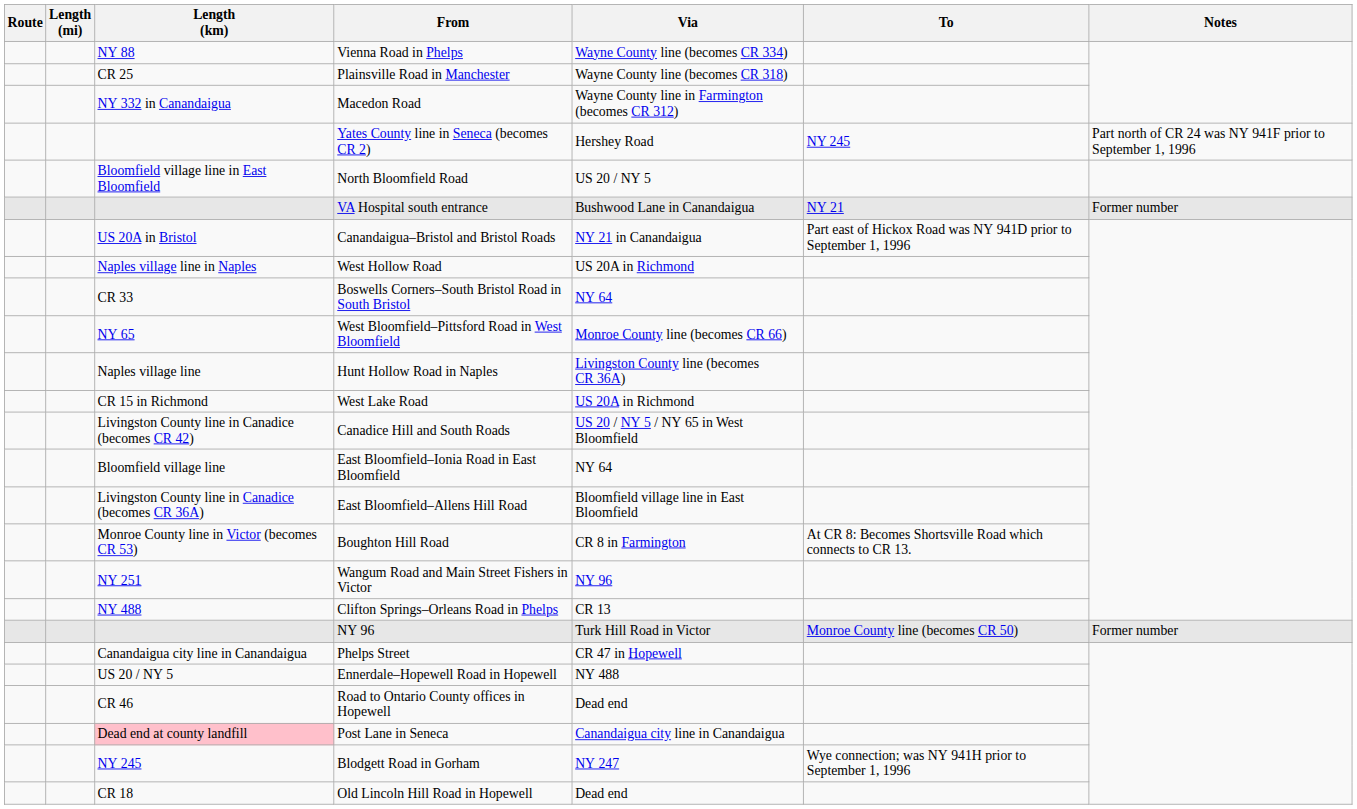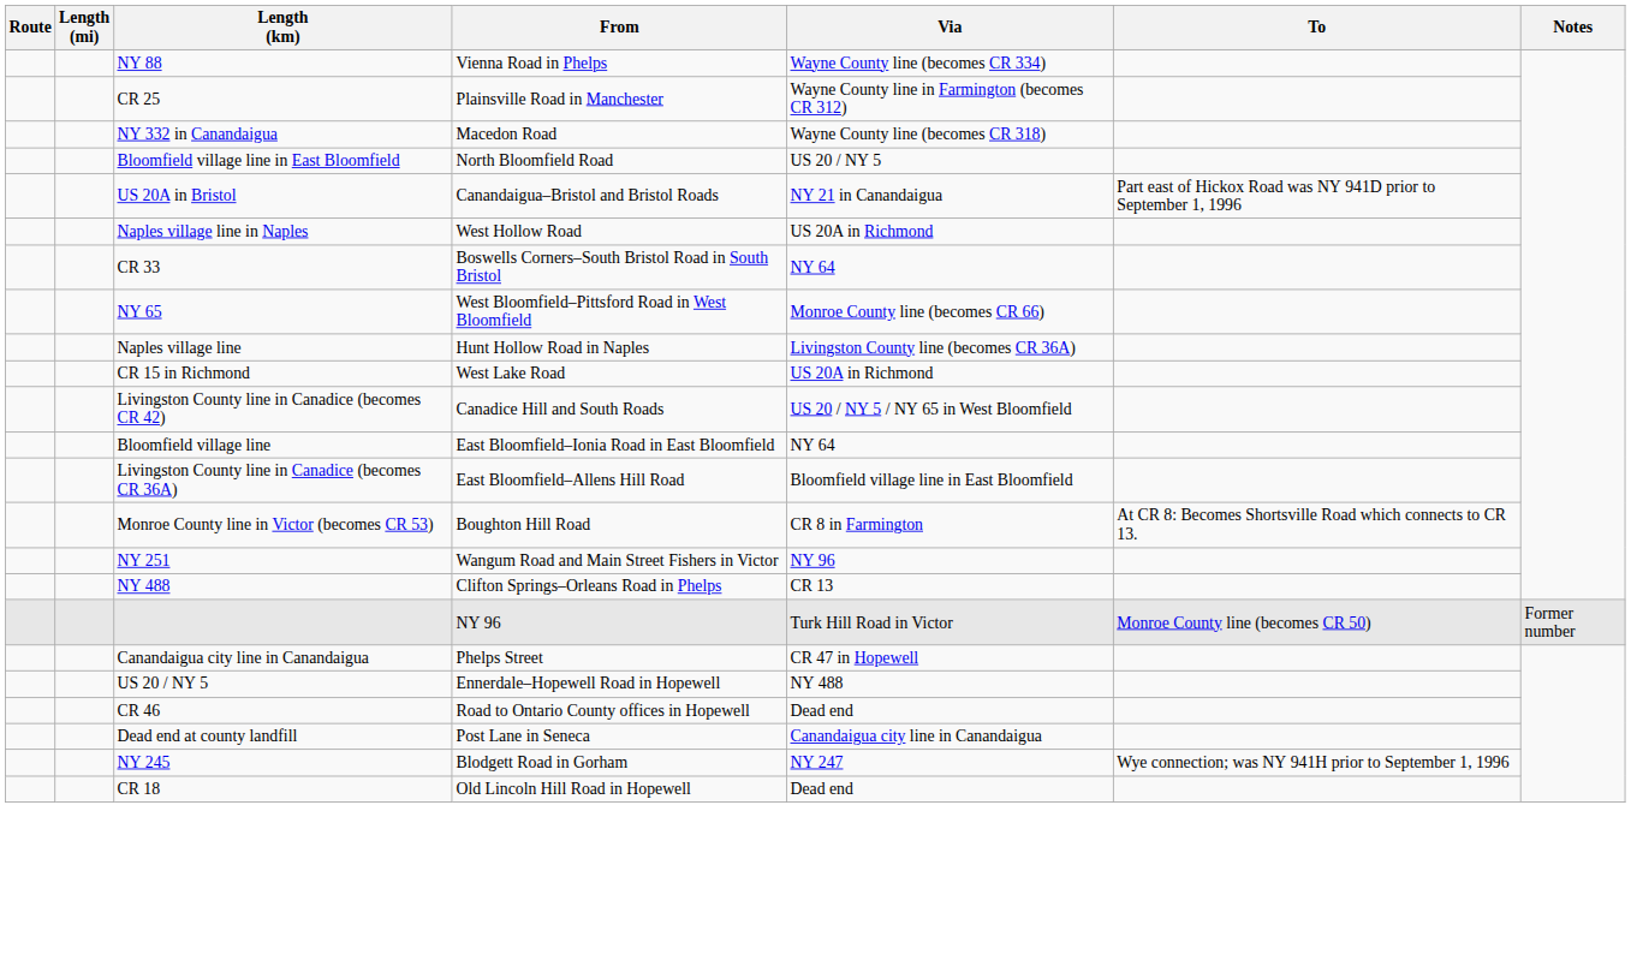Plainsville Road in Manchester | Via: Wayne County line (becomes CR 318) -> Wayne County line in Farmington (becomes CR 312)
Macedon Road | Via: Wayne County line in Farmington (becomes CR 312) -> Wayne County line (becomes CR 318)
- row: Yates County line in Seneca (becomes CR 2) | Hershey Road | NY 245 | Part north of CR 24 was NY 941F prior to September 1, 1996
- row: VA Hospital south entrance | Bushwood Lane in Canandaigua | NY 21 | Former number
Post Lane in Seneca | Length (km): pink background -> no background
